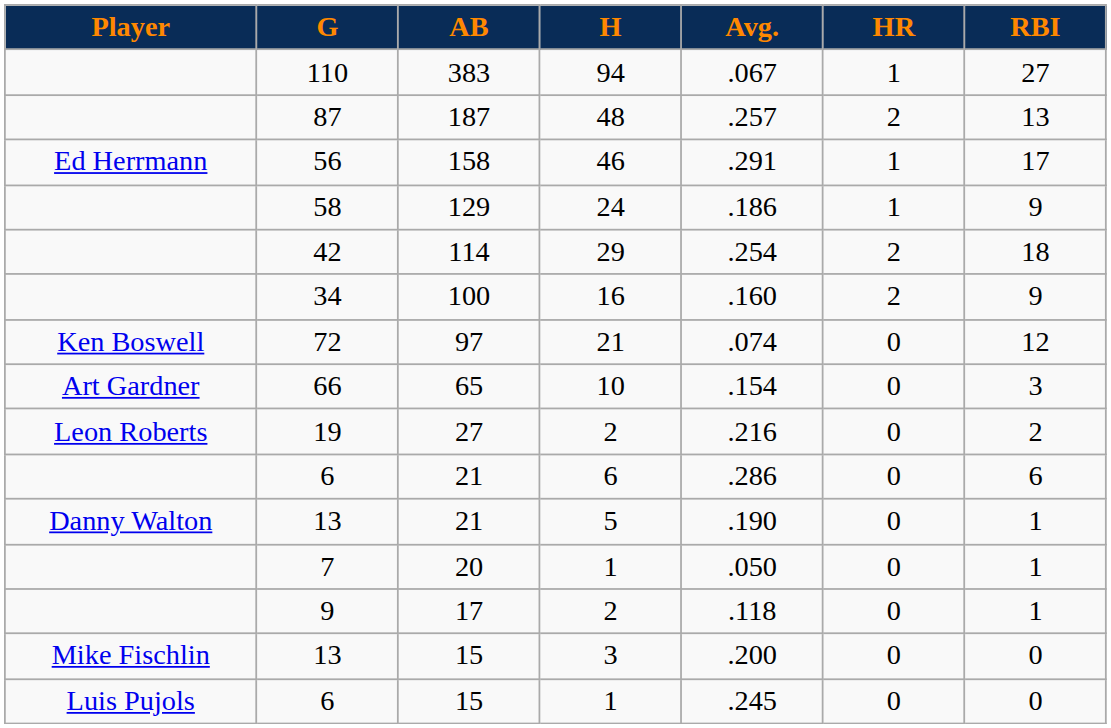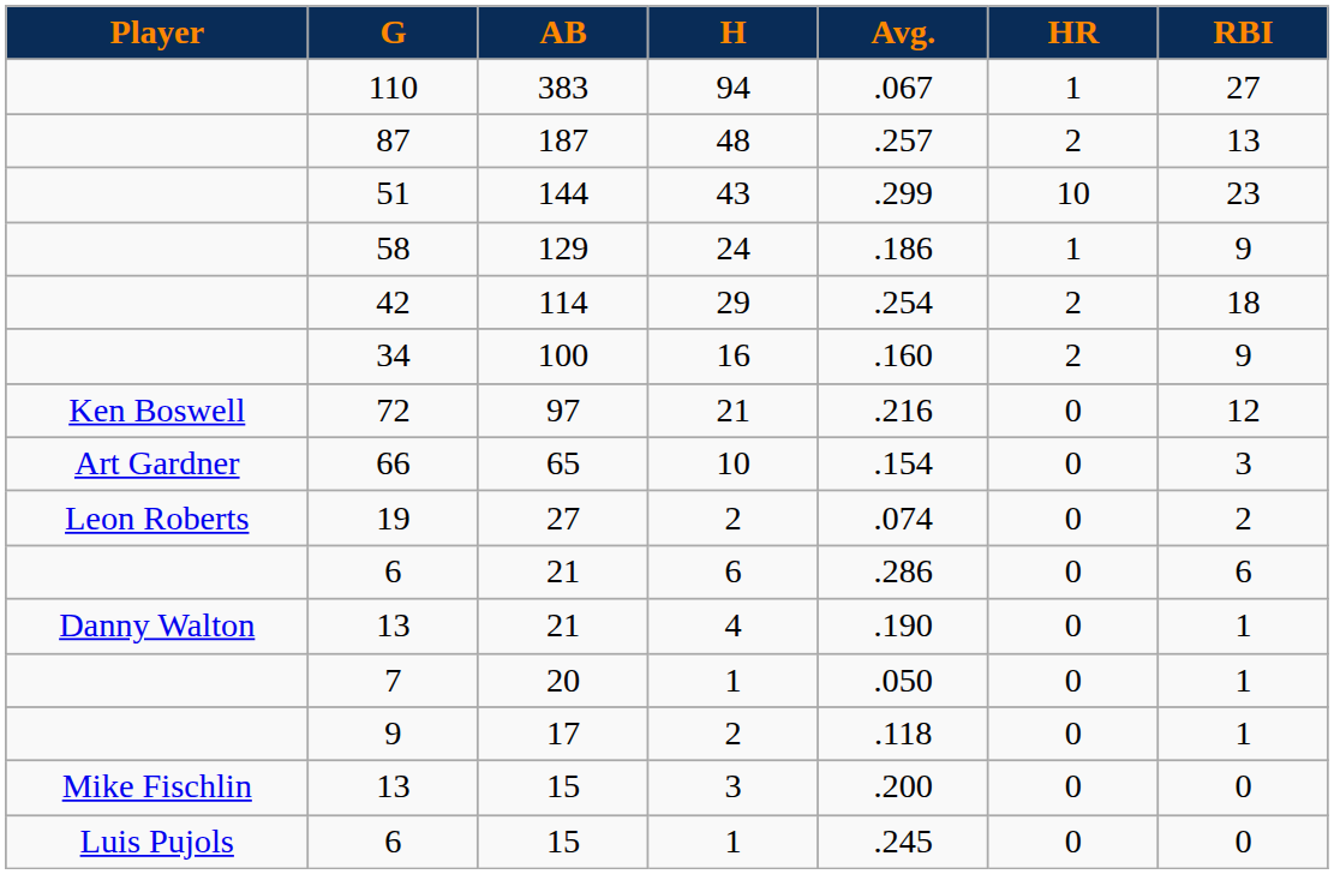- row: Ed Herrmann | 56 | 158 | 46 | .291 | 1 | 17
+ row: 51 | 144 | 43 | .299 | 10 | 23
72 | Avg.: .074 -> .216
19 | Avg.: .216 -> .074
13 / 21 | H: 5 -> 4
